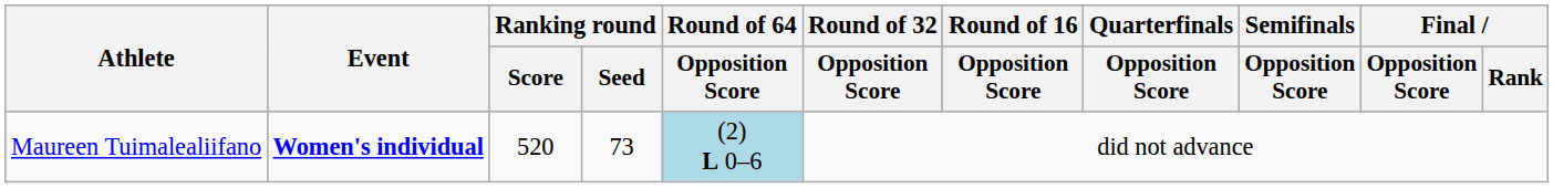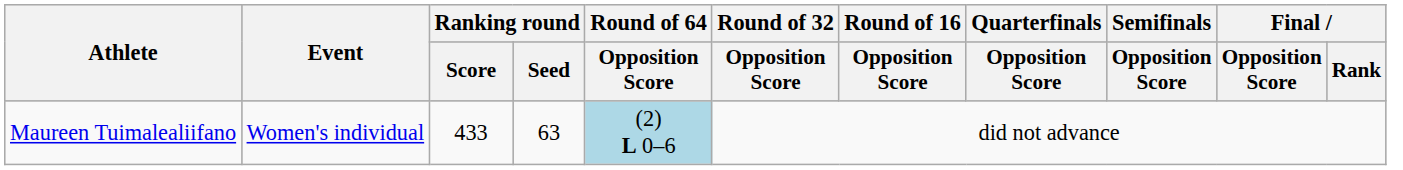Maureen Tuimalealiifano | Event: bold -> normal
Maureen Tuimalealiifano | Ranking round / Score: 520 -> 433
Maureen Tuimalealiifano | Ranking round / Seed: 73 -> 63
